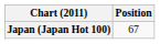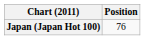Japan (Japan Hot 100) | Position: 67 -> 76
